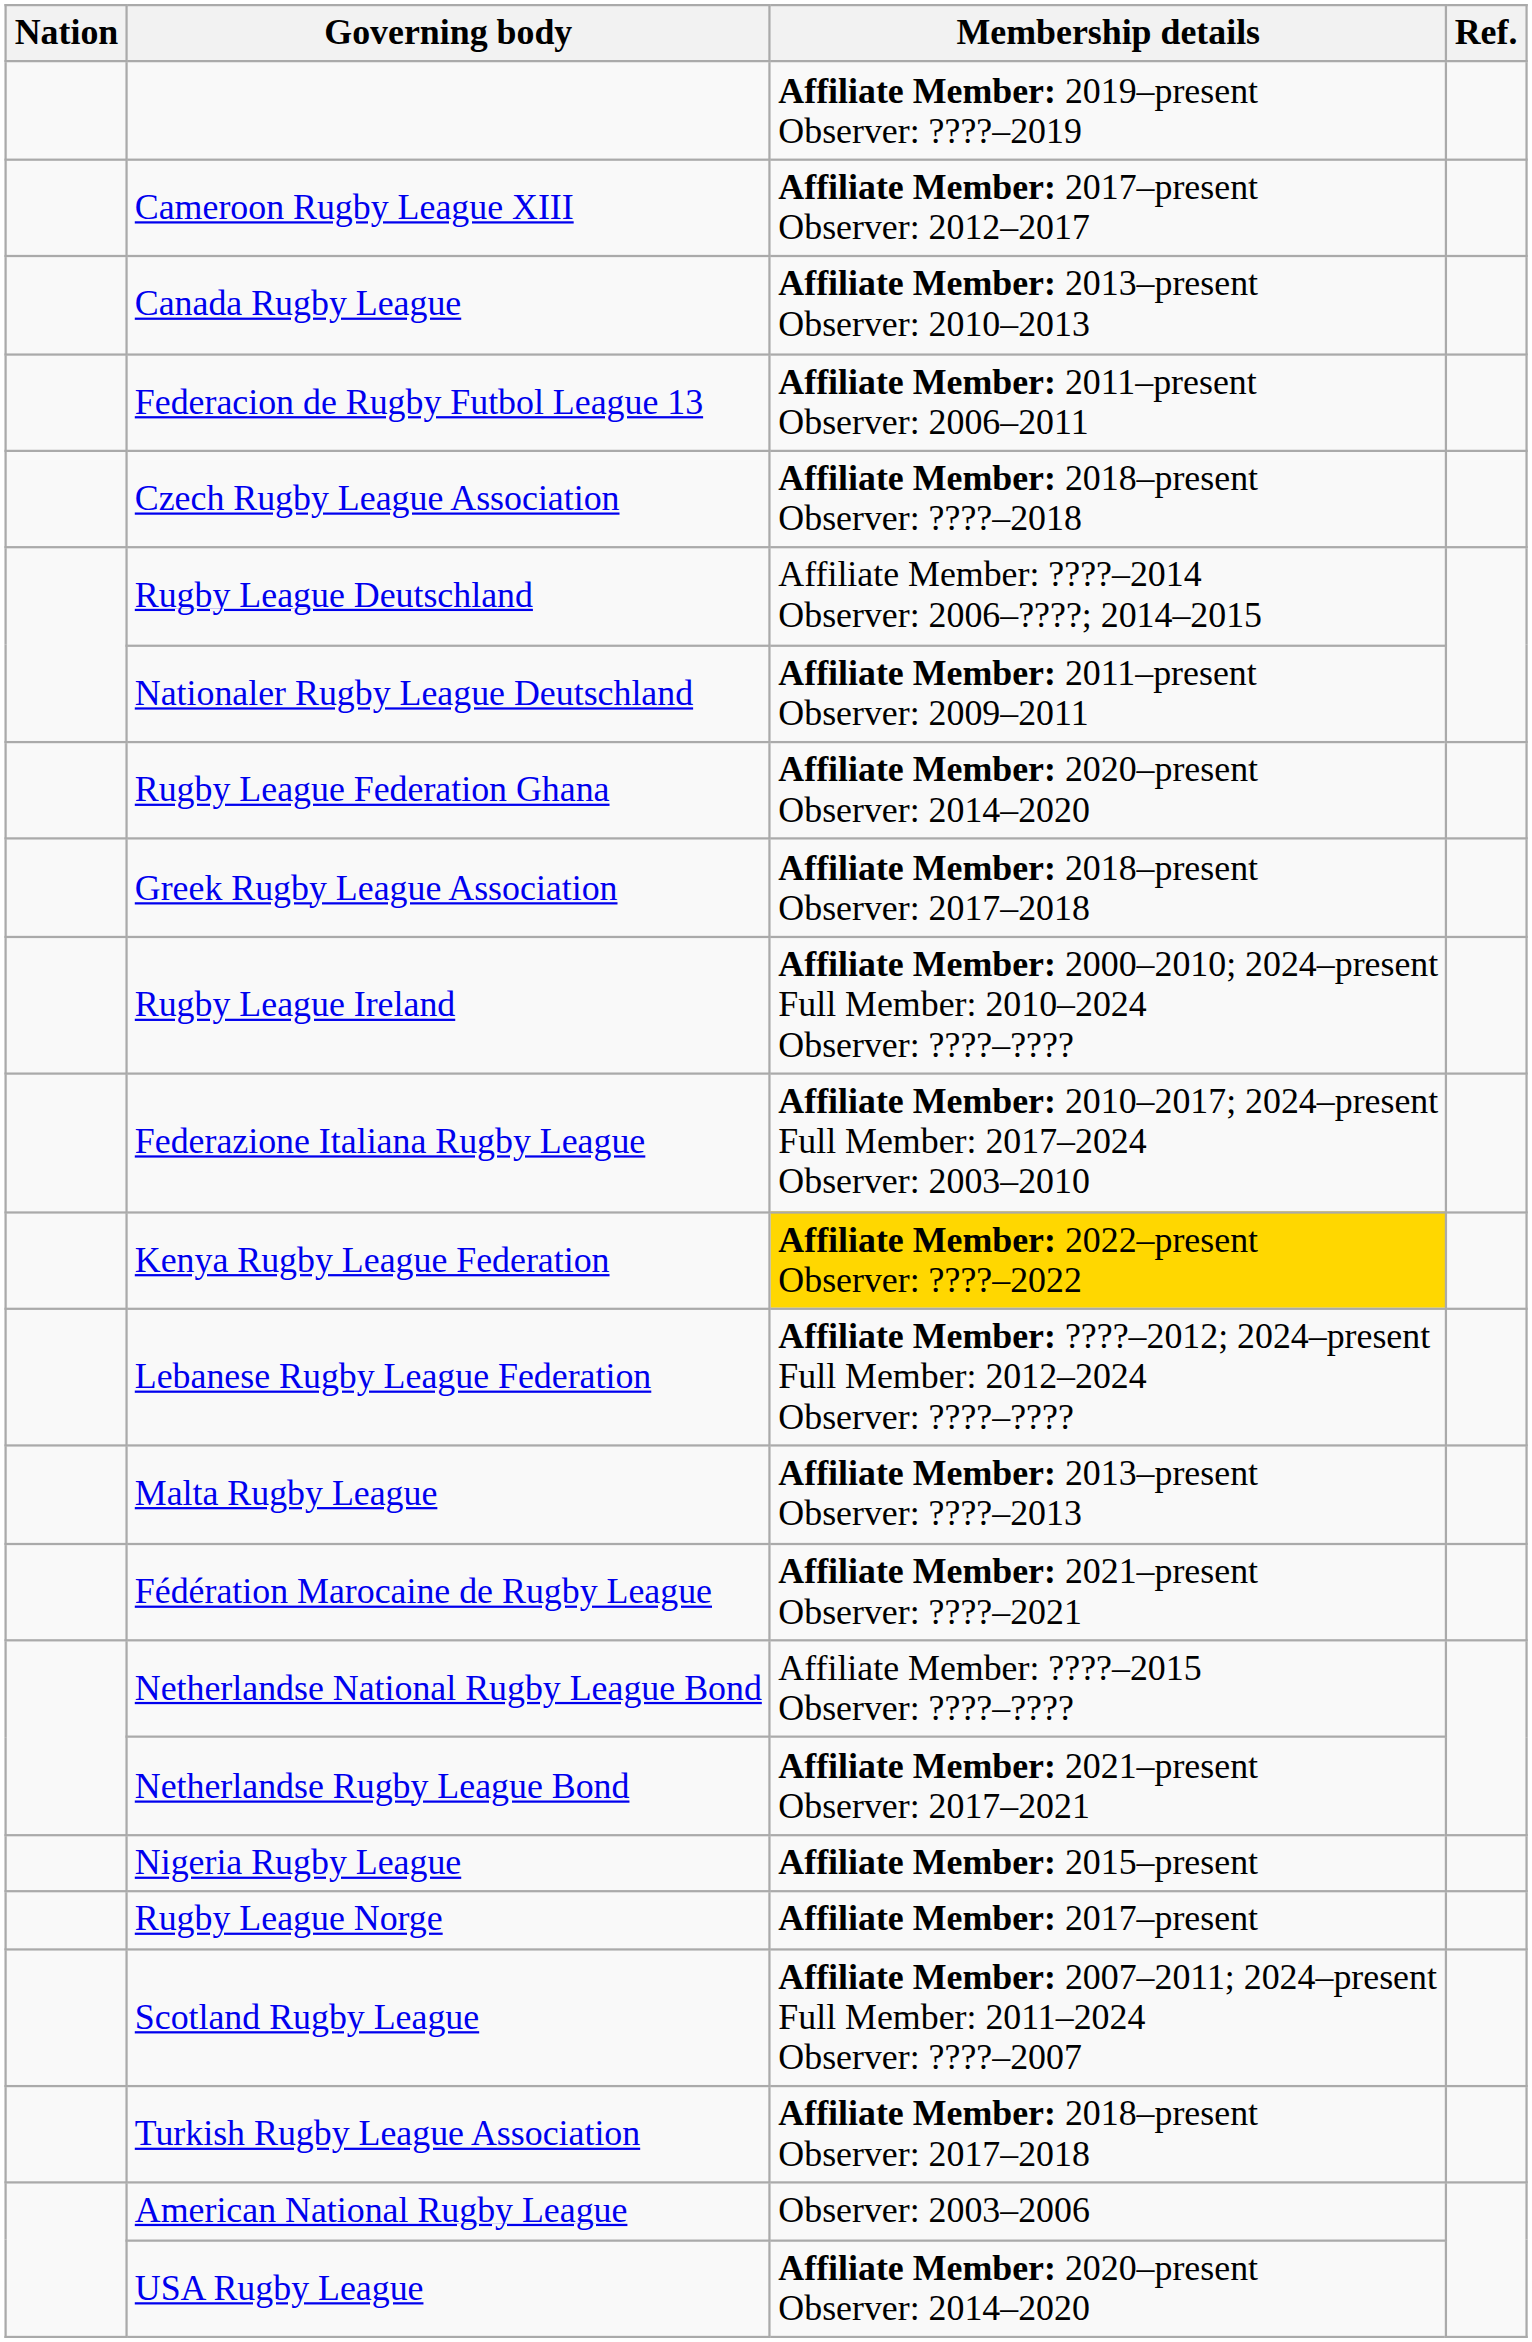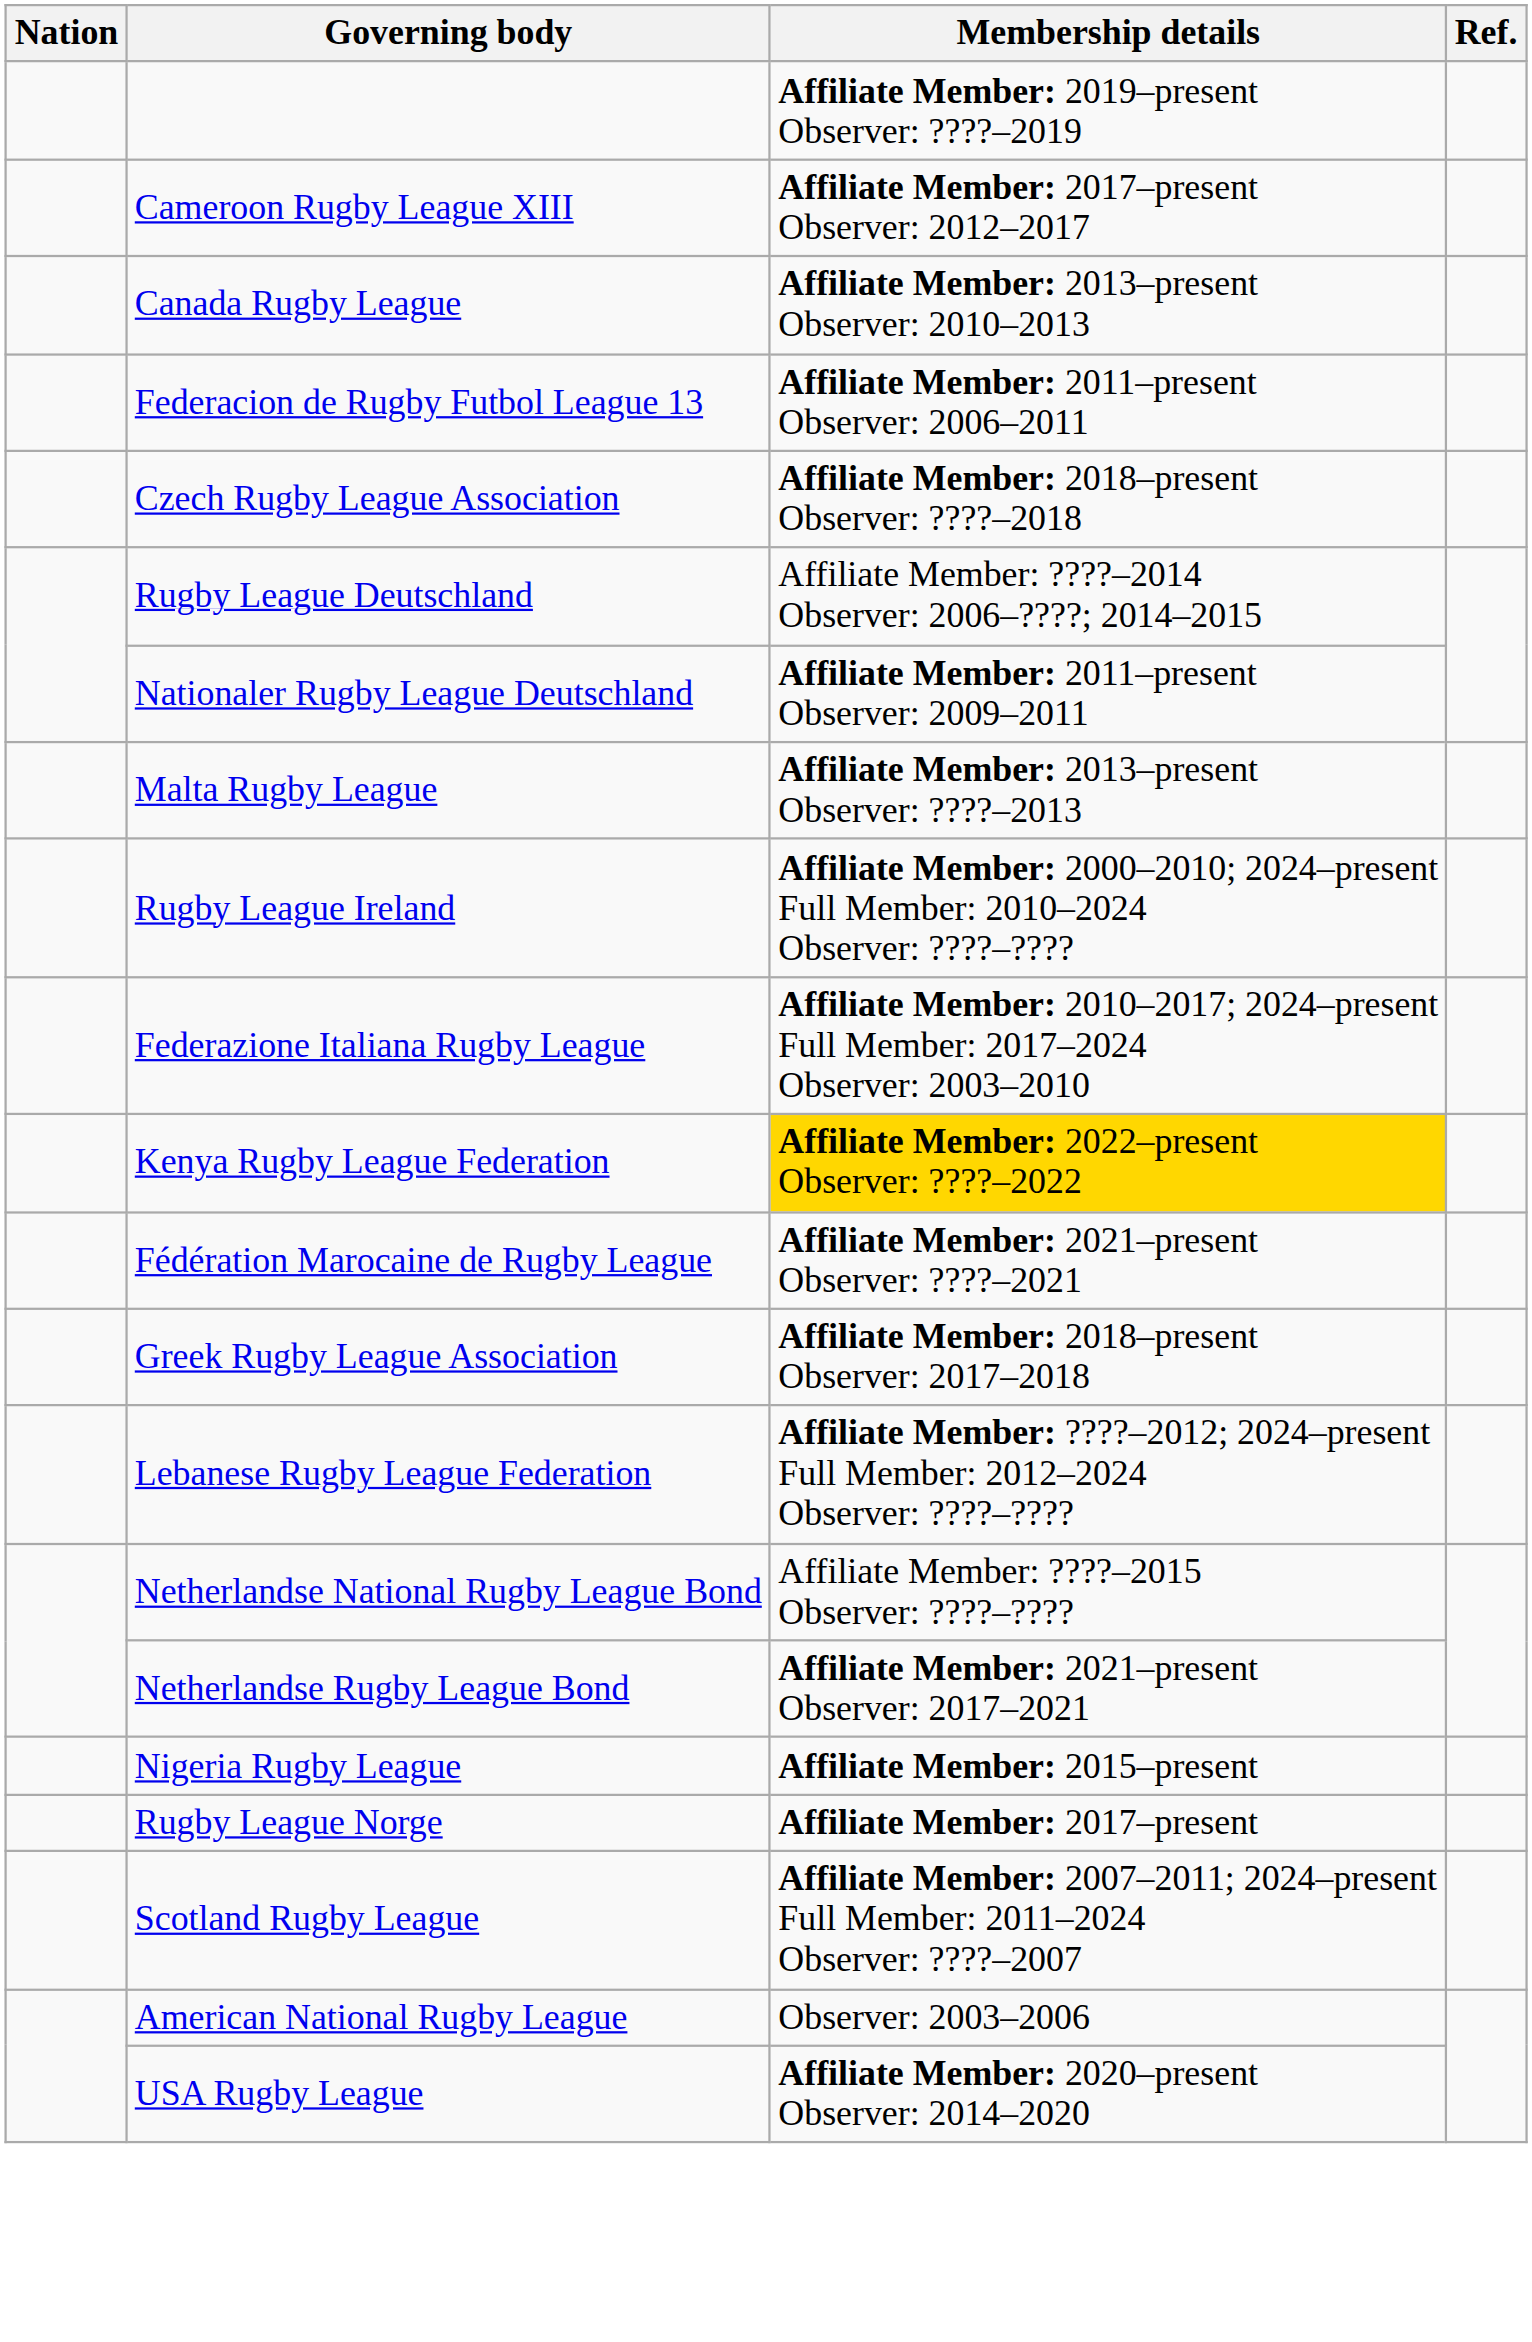- row: Rugby League Federation Ghana | Affiliate Member: 2020–present Observer: 2014–2020
rows swapped: Greek Rugby League Association <-> Malta Rugby League
rows swapped: Lebanese Rugby League Federation <-> Fédération Marocaine de Rugby League
- row: Turkish Rugby League Association | Affiliate Member: 2018–present Observer: 2017–2018
